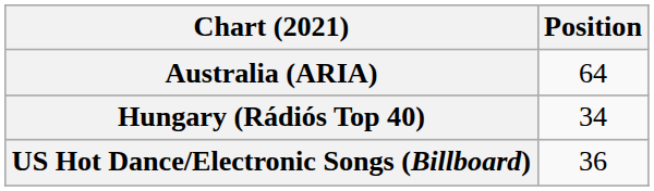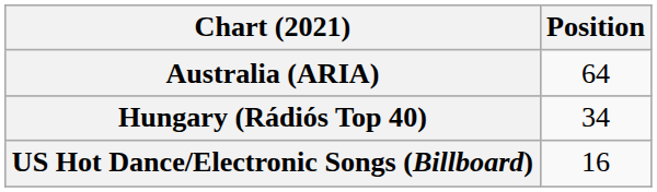US Hot Dance/Electronic Songs (Billboard) | Position: 36 -> 16
